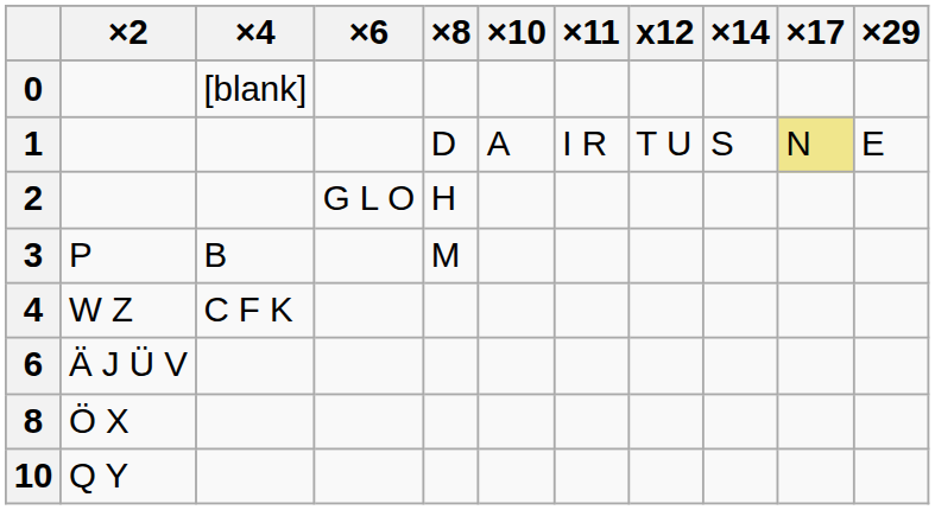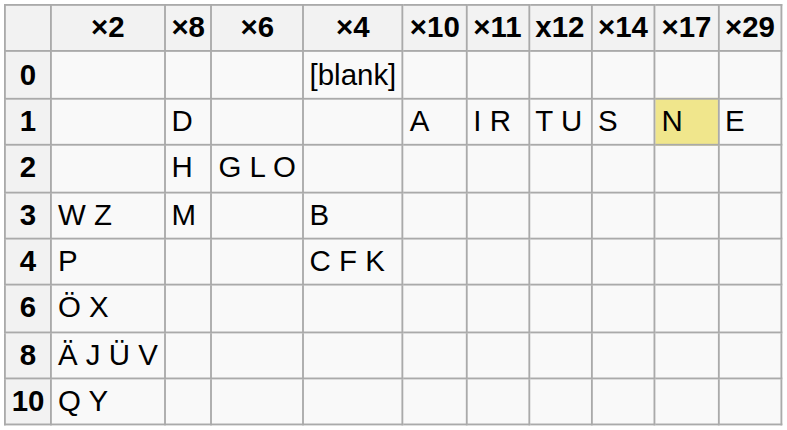columns swapped: ×4 <-> ×8
3 | ×2: P -> W Z
4 | ×2: W Z -> P
6 | ×2: Ä J Ü V -> Ö X
8 | ×2: Ö X -> Ä J Ü V
